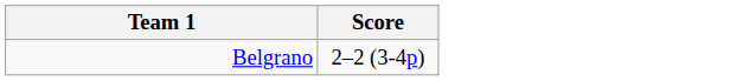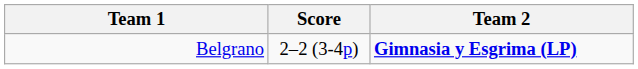+ column: Team 2 | Gimnasia y Esgrima (LP)
